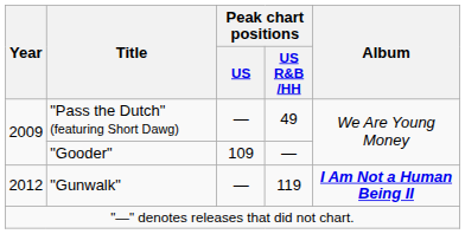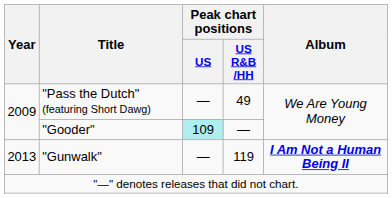"Gooder" | Peak chart positions / US: no background -> paleturquoise background
"Gunwalk" | Year: 2012 -> 2013
